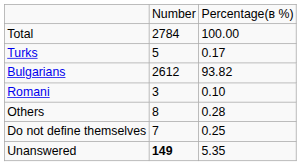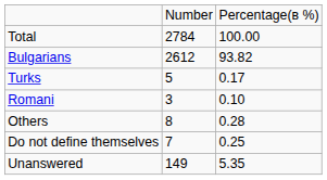rows swapped: Bulgarians <-> Turks
Unanswered | column 2: bold -> normal
